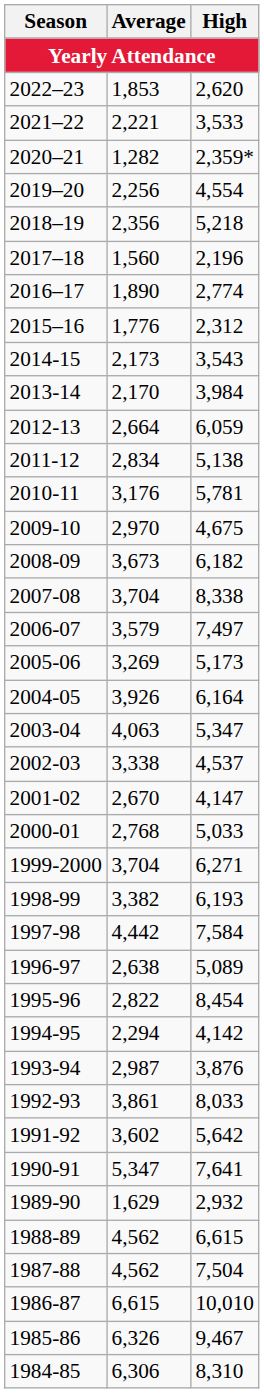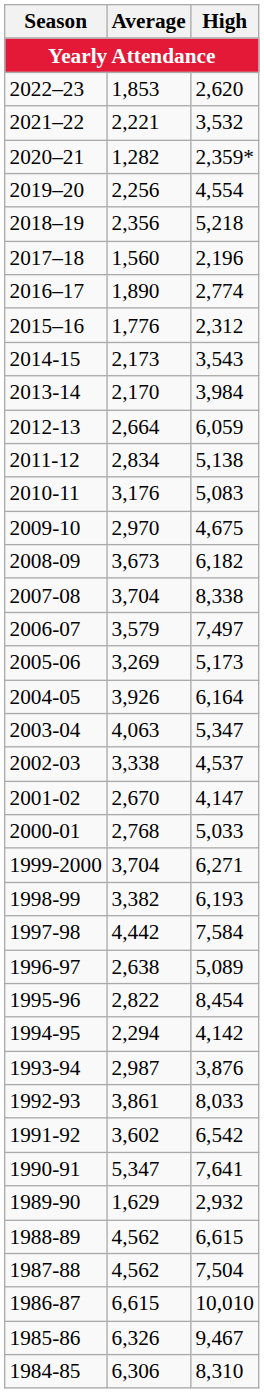2021–22 | High: 3,533 -> 3,532
2010-11 | High: 5,781 -> 5,083
1991-92 | High: 5,642 -> 6,542
